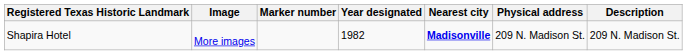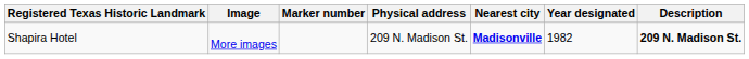columns swapped: Physical address <-> Year designated
Shapira Hotel | Description: normal -> bold
